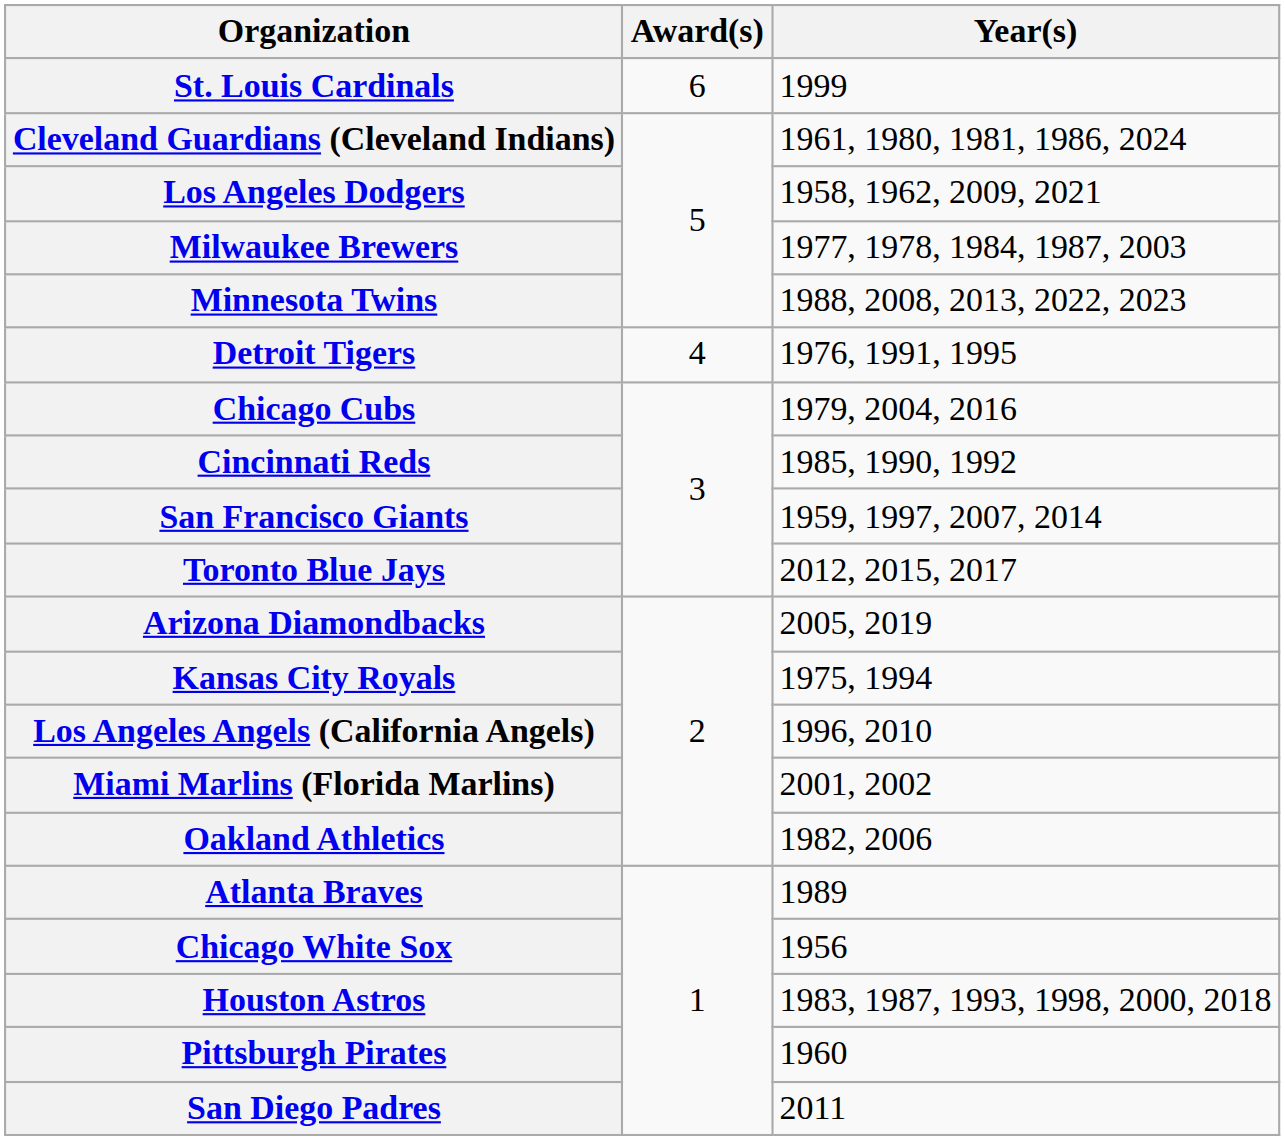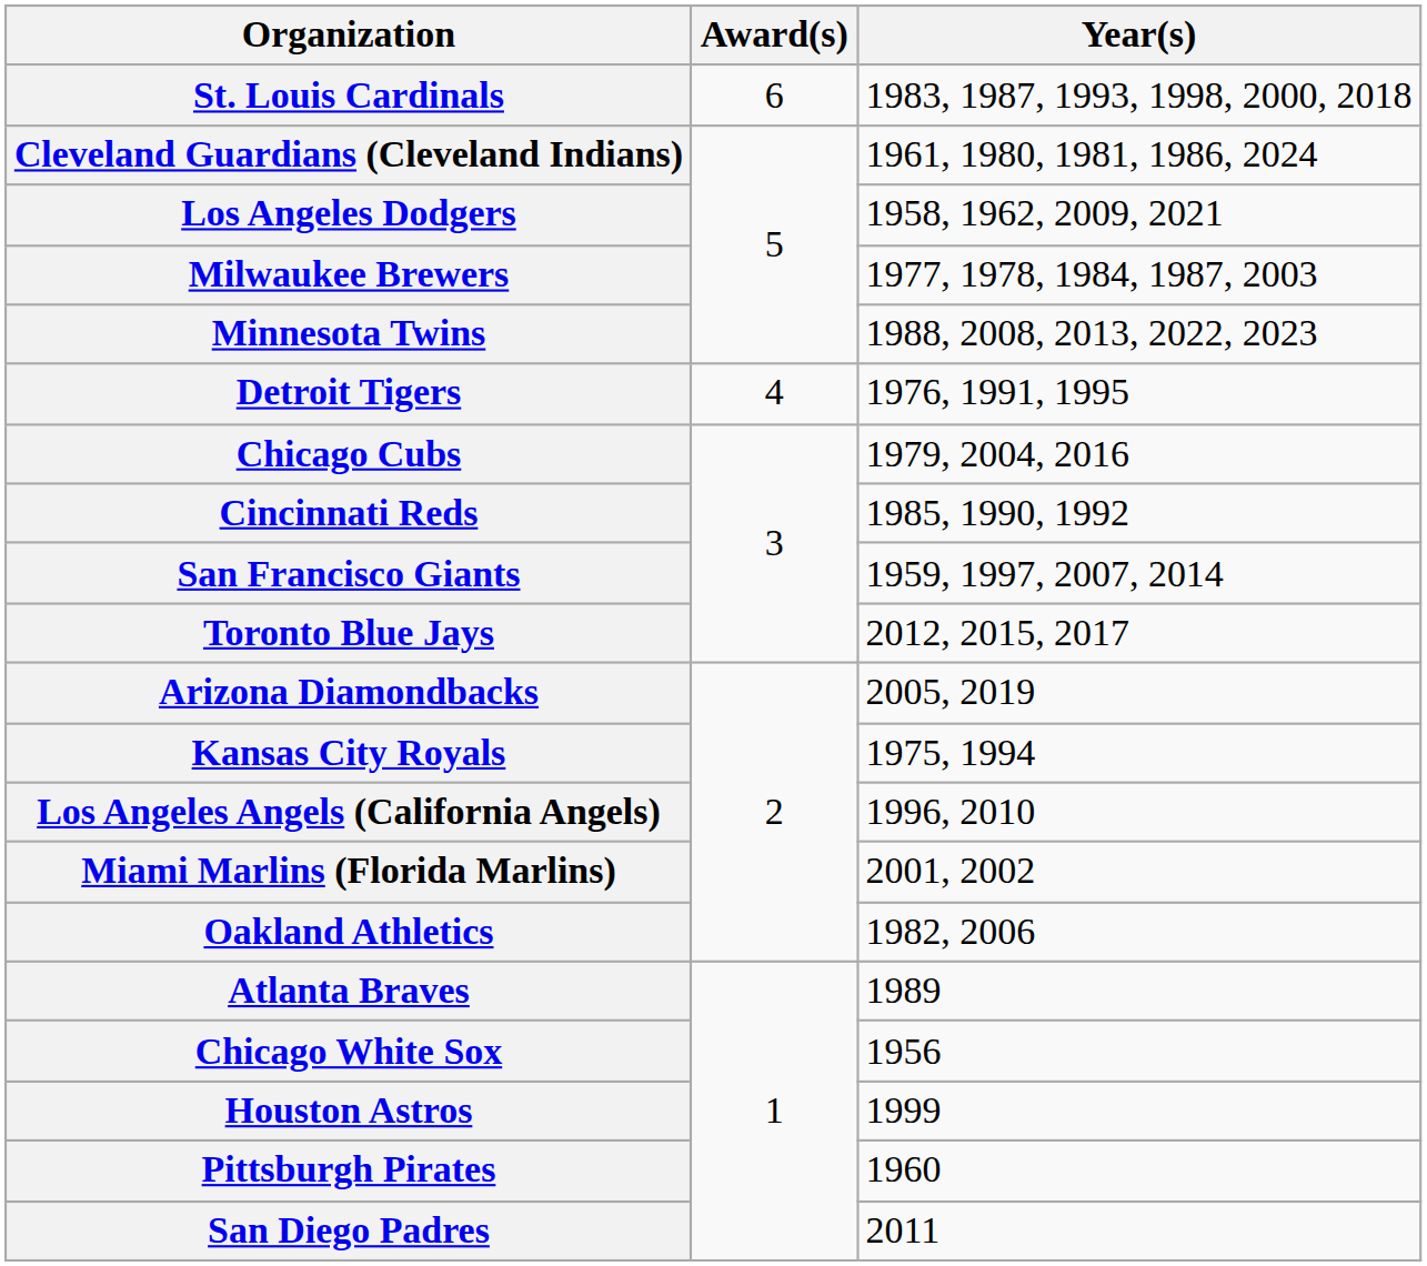St. Louis Cardinals | Year(s): 1999 -> 1983, 1987, 1993, 1998, 2000, 2018
Houston Astros | Year(s): 1983, 1987, 1993, 1998, 2000, 2018 -> 1999
